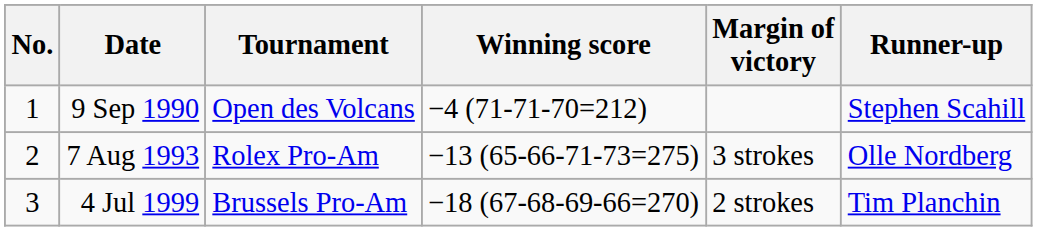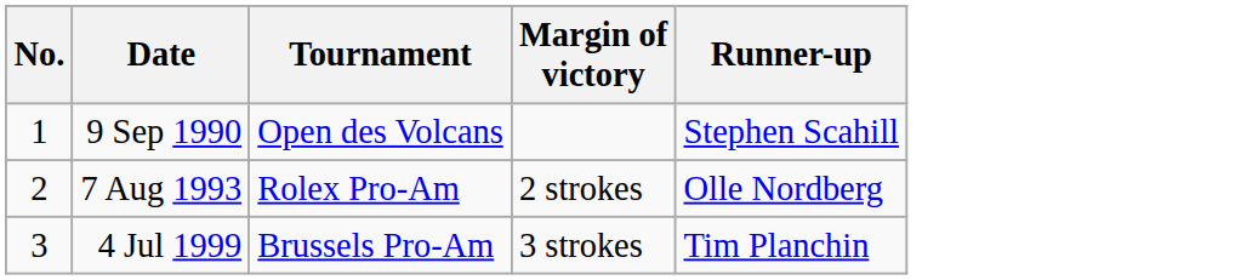- column: Winning score | −4 (71-71-70=212) | −13 (65-66-71-73=275) | −18 (67-68-69-66=270)
7 Aug 1993 | Margin of victory: 3 strokes -> 2 strokes
4 Jul 1999 | Margin of victory: 2 strokes -> 3 strokes
